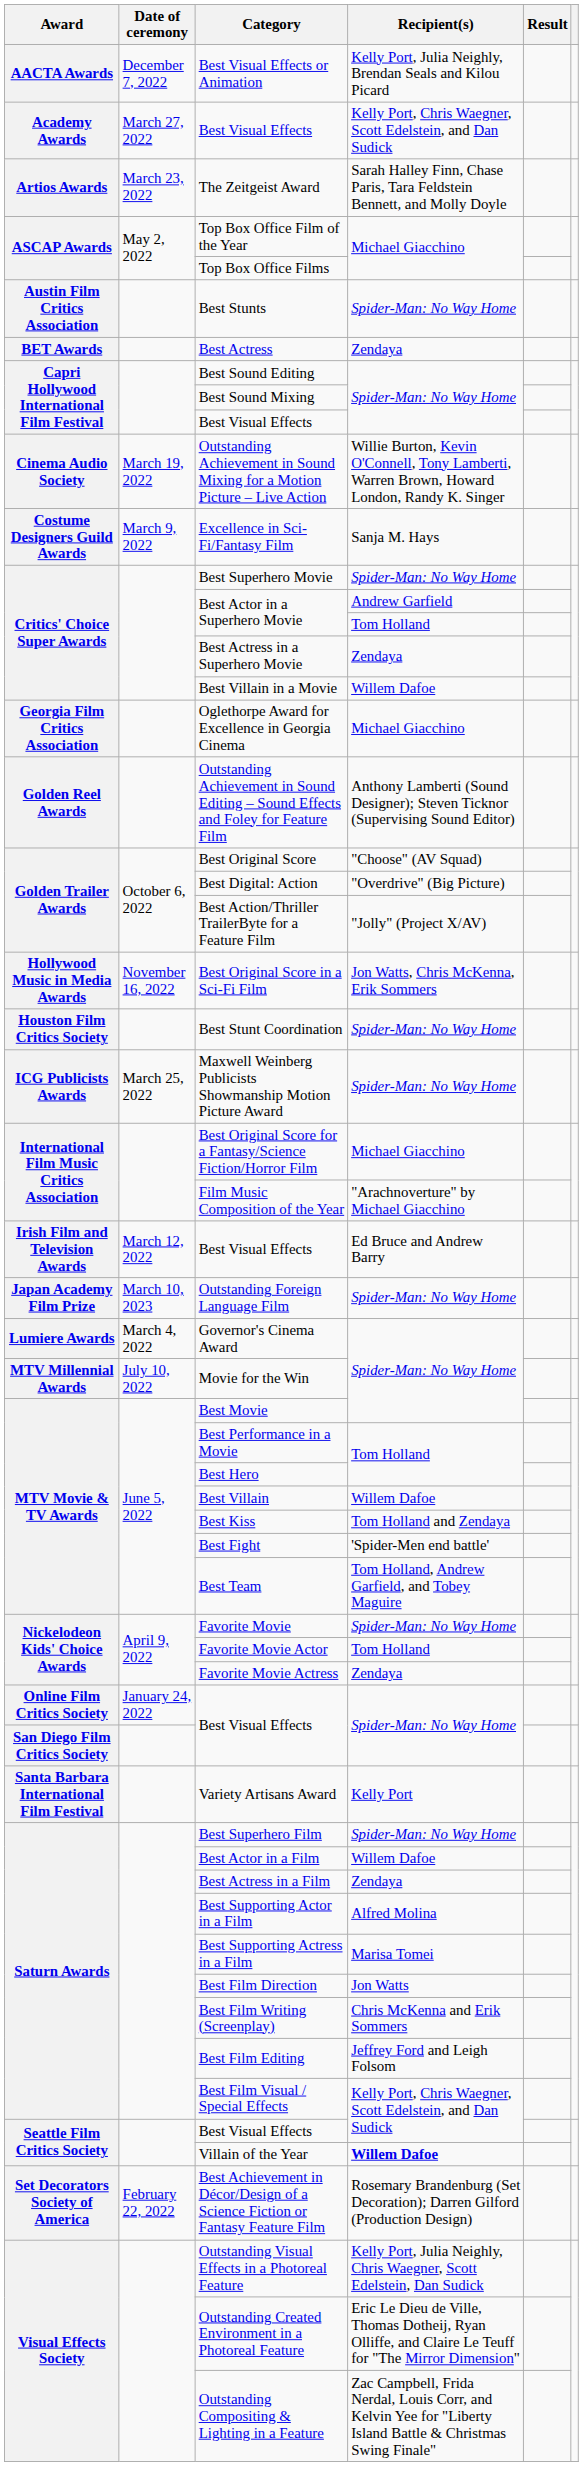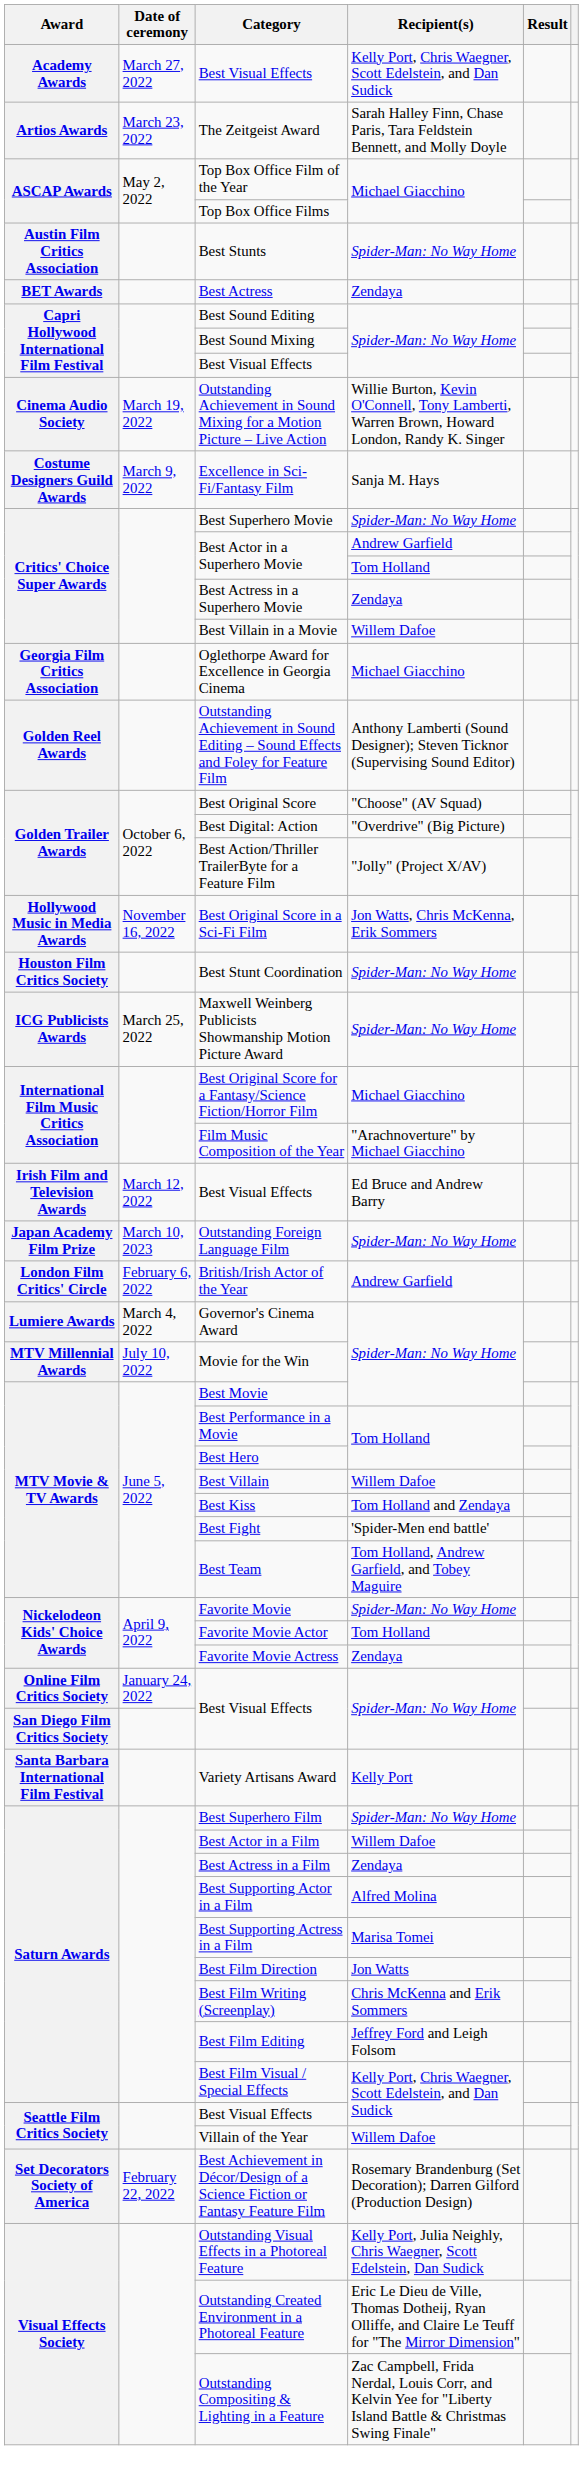- row: AACTA Awards | December 7, 2022 | Best Visual Effects or Animation | Kelly Port, Julia Neighly, Brendan Seals and Kilou Picard
+ row: London Film Critics' Circle | February 6, 2022 | British/Irish Actor of the Year | Andrew Garfield
Villain of the Year | Recipient(s): bold -> normal
